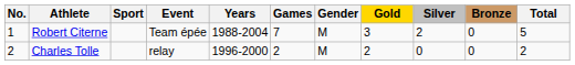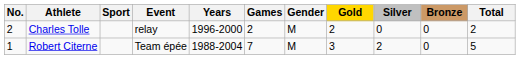rows swapped: Robert Citerne <-> Charles Tolle
